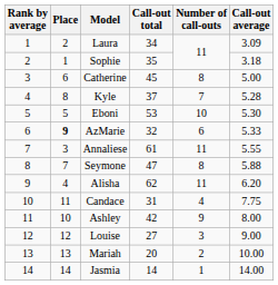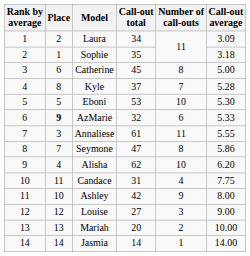Seymone | Call-out average: 5.88 -> 5.86
Alisha | Number of call-outs: 11 -> 10
